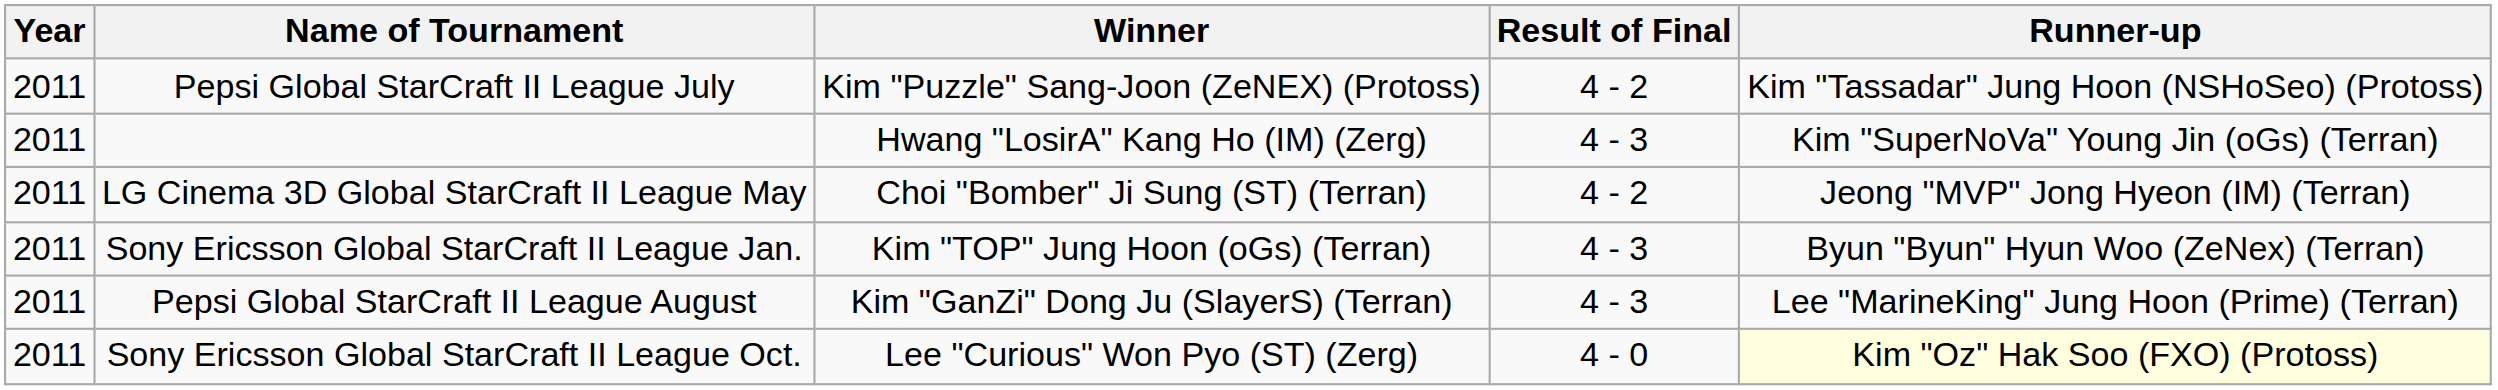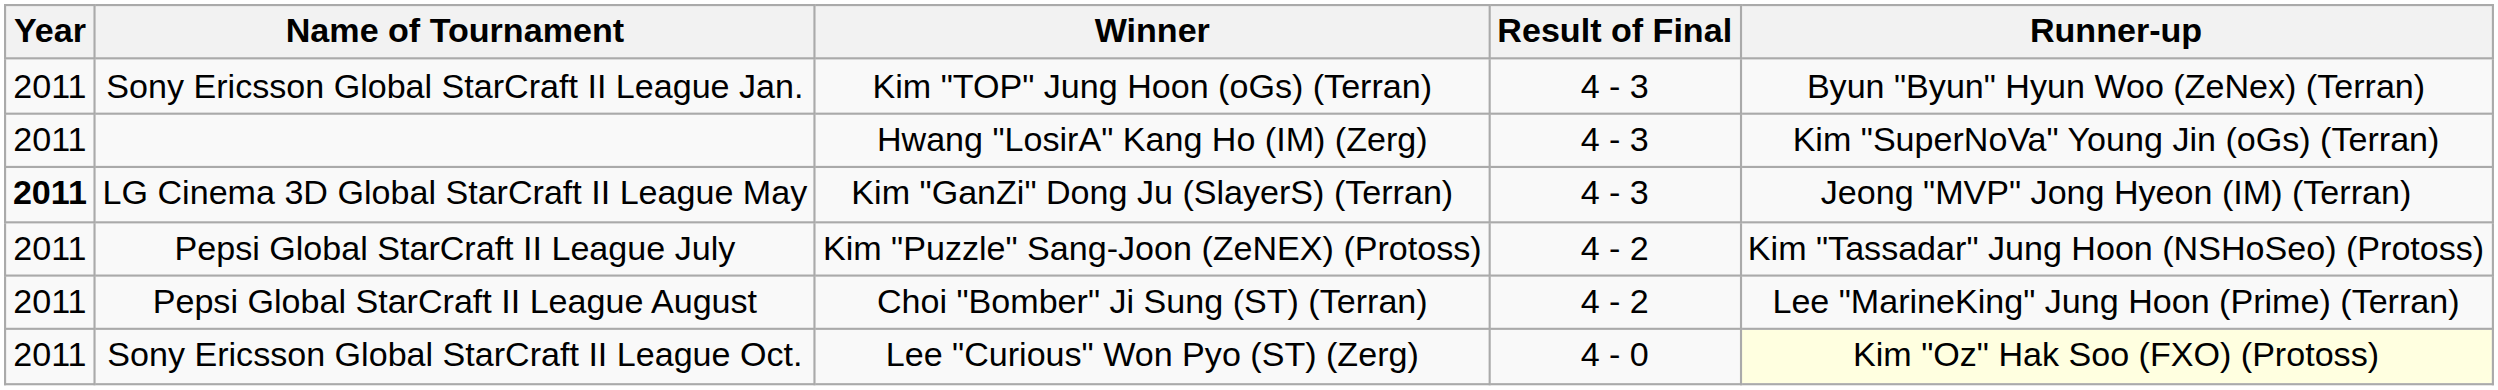rows swapped: Sony Ericsson Global StarCraft II League Jan. <-> Pepsi Global StarCraft II League July
LG Cinema 3D Global StarCraft II League May | Year: normal -> bold
LG Cinema 3D Global StarCraft II League May | Winner: Choi "Bomber" Ji Sung (ST) (Terran) -> Kim "GanZi" Dong Ju (SlayerS) (Terran)
LG Cinema 3D Global StarCraft II League May | Result of Final: 4 - 2 -> 4 - 3
Pepsi Global StarCraft II League August | Winner: Kim "GanZi" Dong Ju (SlayerS) (Terran) -> Choi "Bomber" Ji Sung (ST) (Terran)
Pepsi Global StarCraft II League August | Result of Final: 4 - 3 -> 4 - 2
